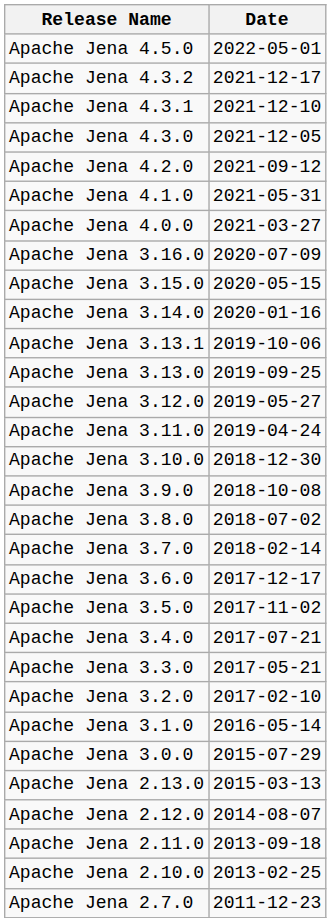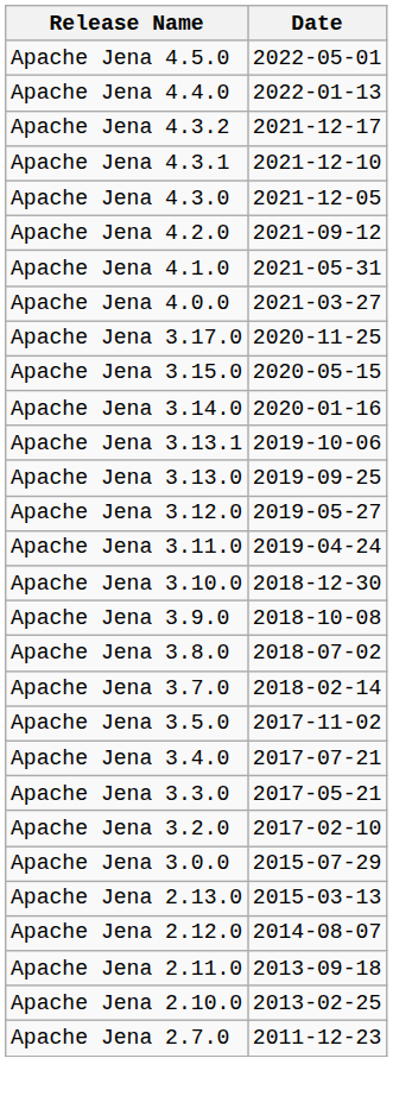+ row: Apache Jena 4.4.0 | 2022-01-13
+ row: Apache Jena 3.17.0 | 2020-11-25
- row: Apache Jena 3.16.0 | 2020-07-09
- row: Apache Jena 3.6.0 | 2017-12-17
- row: Apache Jena 3.1.0 | 2016-05-14
